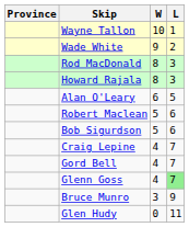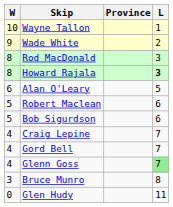columns swapped: Province <-> W
Howard Rajala | L: normal -> bold
Bruce Munro | L: 9 -> 8
